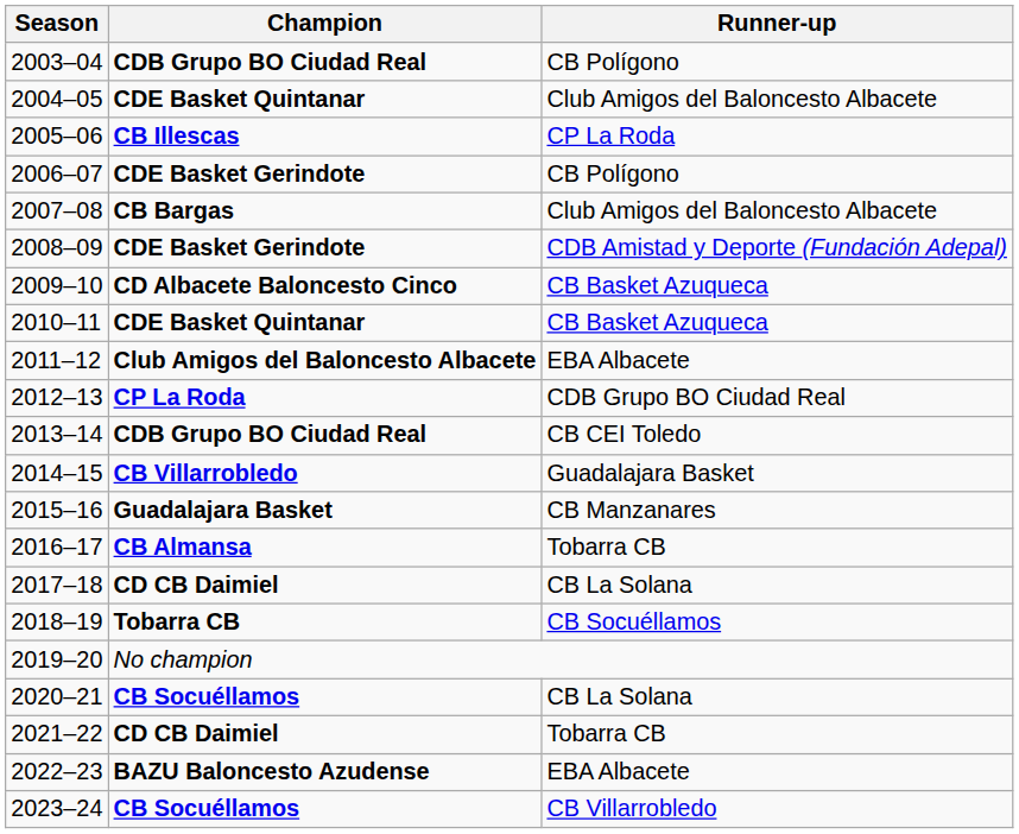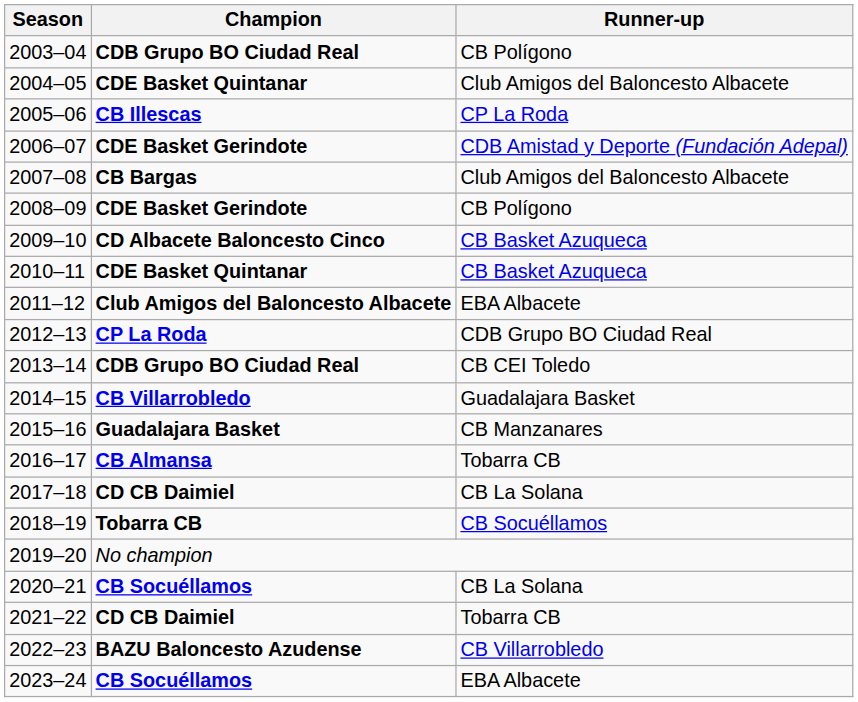2006–07 | Runner-up: CB Polígono -> CDB Amistad y Deporte (Fundación Adepal)
2008–09 | Runner-up: CDB Amistad y Deporte (Fundación Adepal) -> CB Polígono
2022–23 | Runner-up: EBA Albacete -> CB Villarrobledo
2023–24 | Runner-up: CB Villarrobledo -> EBA Albacete
